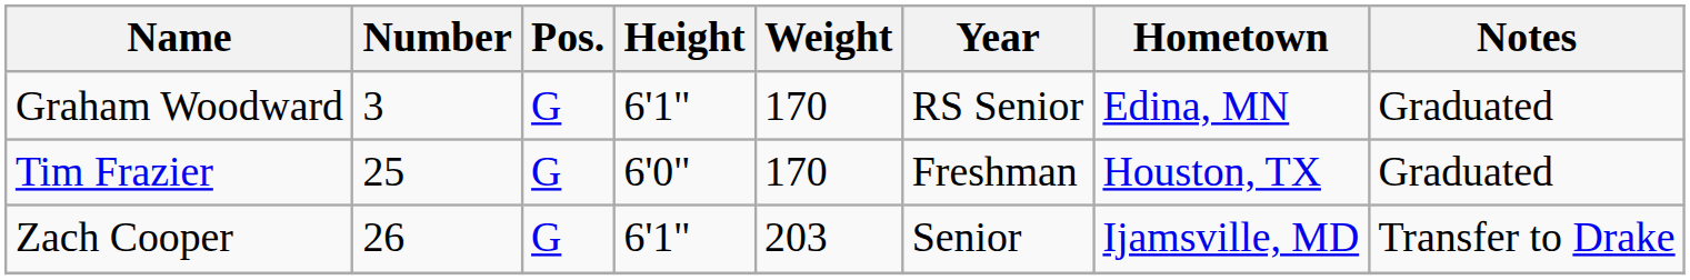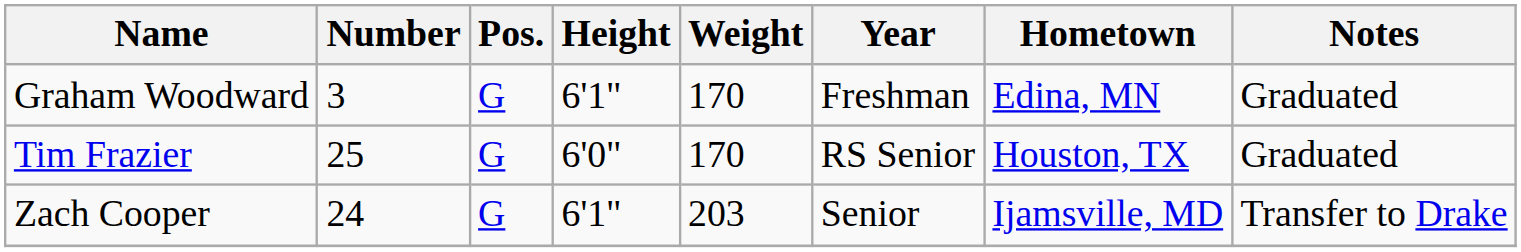Graham Woodward | Year: RS Senior -> Freshman
Tim Frazier | Year: Freshman -> RS Senior
Zach Cooper | Number: 26 -> 24
